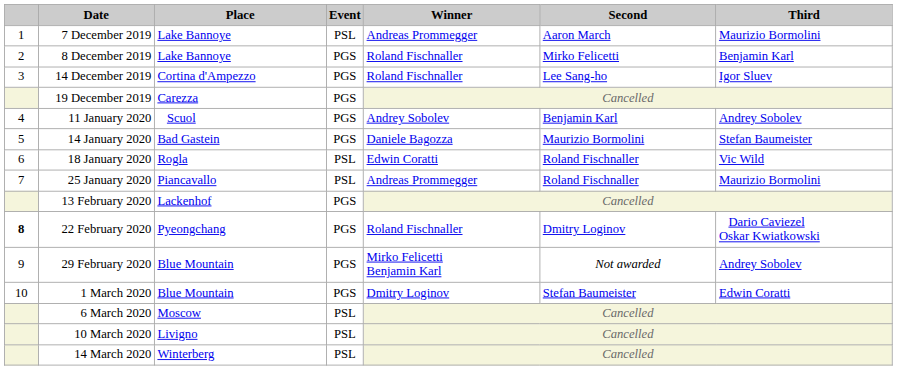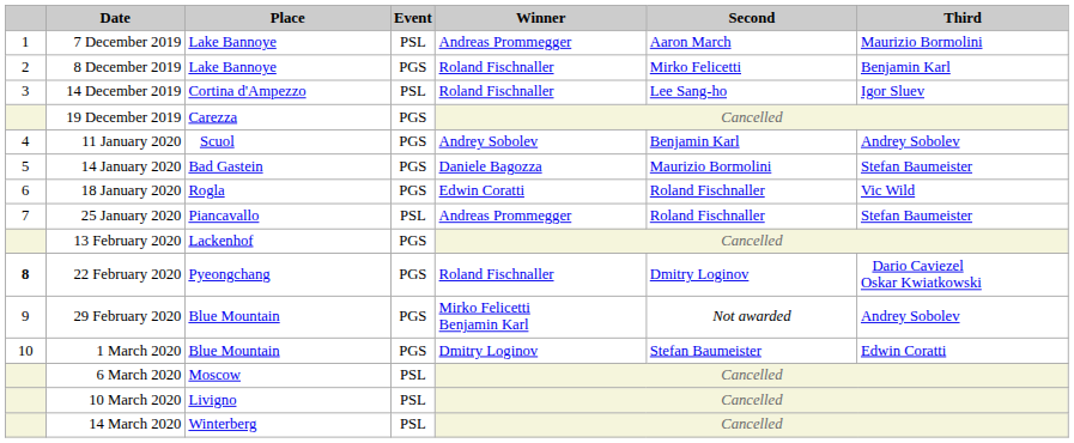14 December 2019 | Event: PGS -> PSL
18 January 2020 | Event: PSL -> PGS
25 January 2020 | Third: Maurizio Bormolini -> Stefan Baumeister
